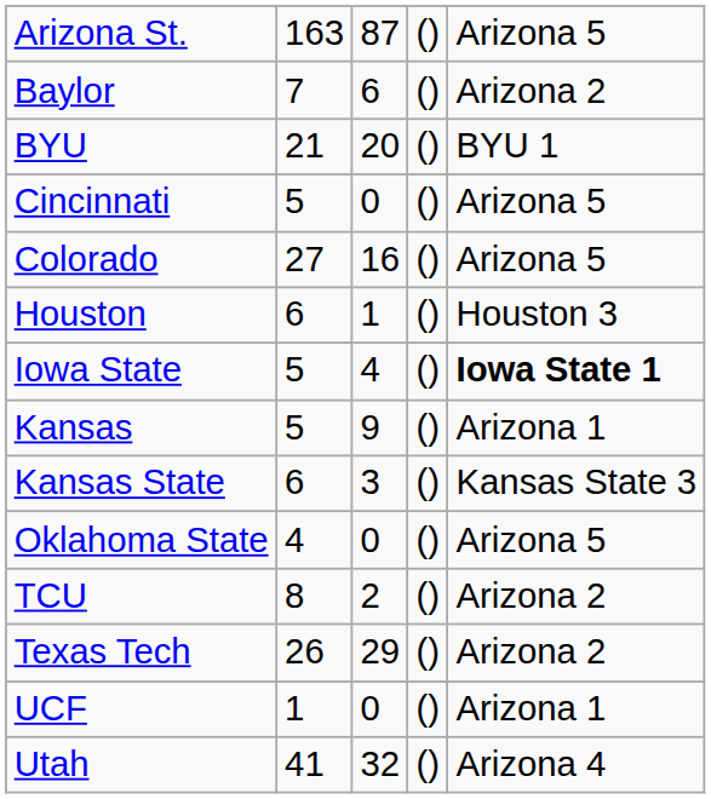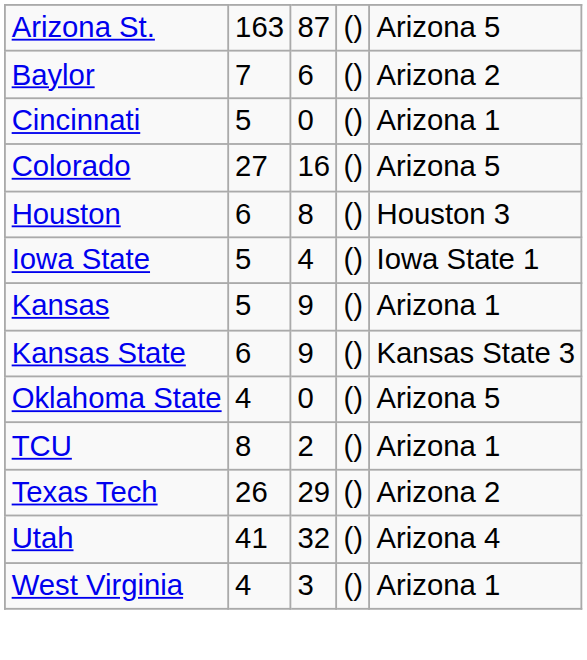- row: BYU | 21 | 20 | () | BYU 1
Cincinnati | column 5: Arizona 5 -> Arizona 1
Houston | column 3: 1 -> 8
Iowa State | column 5: bold -> normal
Kansas State | column 3: 3 -> 9
TCU | column 5: Arizona 2 -> Arizona 1
- row: UCF | 1 | 0 | () | Arizona 1
+ row: West Virginia | 4 | 3 | () | Arizona 1
